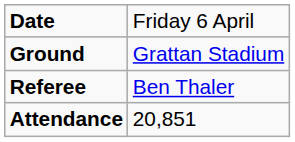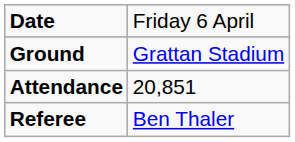rows swapped: Attendance <-> Referee
